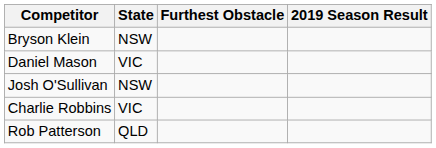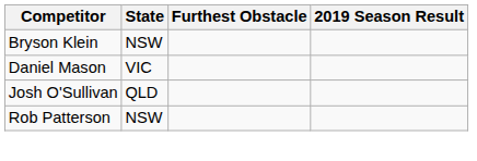Josh O'Sullivan | State: NSW -> QLD
- row: Charlie Robbins | VIC
Rob Patterson | State: QLD -> NSW
